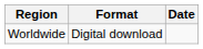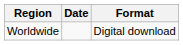columns swapped: Date <-> Format
